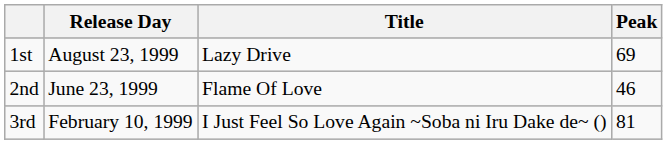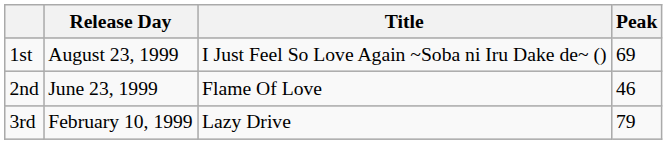1st | Title: Lazy Drive -> I Just Feel So Love Again ~Soba ni Iru Dake de~ ()
3rd | Title: I Just Feel So Love Again ~Soba ni Iru Dake de~ () -> Lazy Drive
3rd | Peak: 81 -> 79
